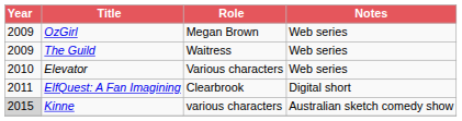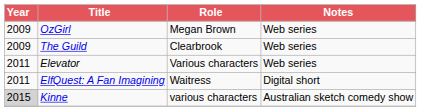The Guild | Role: Waitress -> Clearbrook
Elevator | Year: 2010 -> 2011
ElfQuest: A Fan Imagining | Role: Clearbrook -> Waitress
